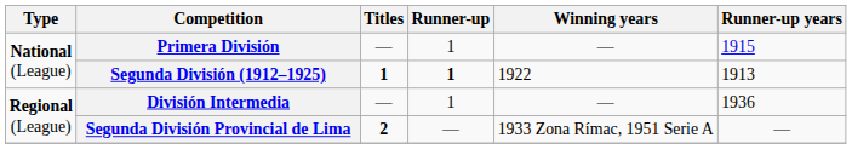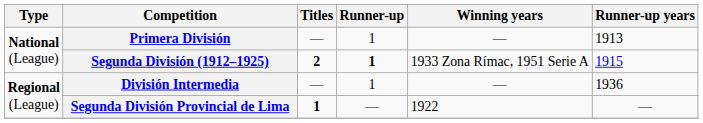Primera División | Runner-up years: 1915 -> 1913
Segunda División (1912–1925) | Titles: 1 -> 2
Segunda División (1912–1925) | Winning years: 1922 -> 1933 Zona Rímac, 1951 Serie A
Segunda División (1912–1925) | Runner-up years: 1913 -> 1915
Segunda División Provincial de Lima | Titles: 2 -> 1
Segunda División Provincial de Lima | Winning years: 1933 Zona Rímac, 1951 Serie A -> 1922
